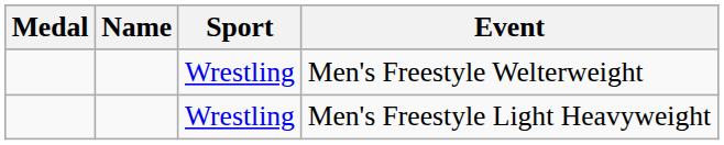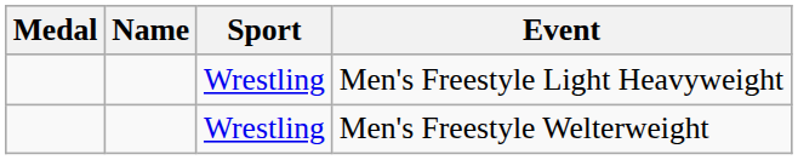rows swapped: Men's Freestyle Welterweight <-> Men's Freestyle Light Heavyweight
